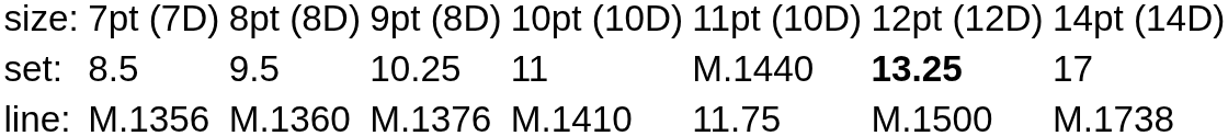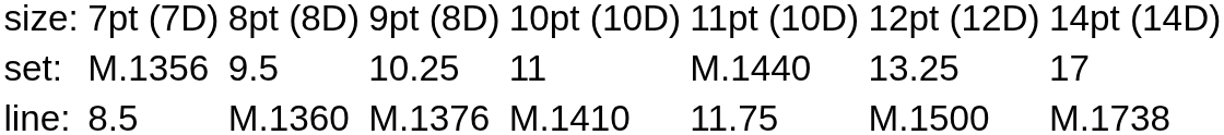set: | column 2: 8.5 -> M.1356
set: | column 7: bold -> normal
line: | column 2: M.1356 -> 8.5
